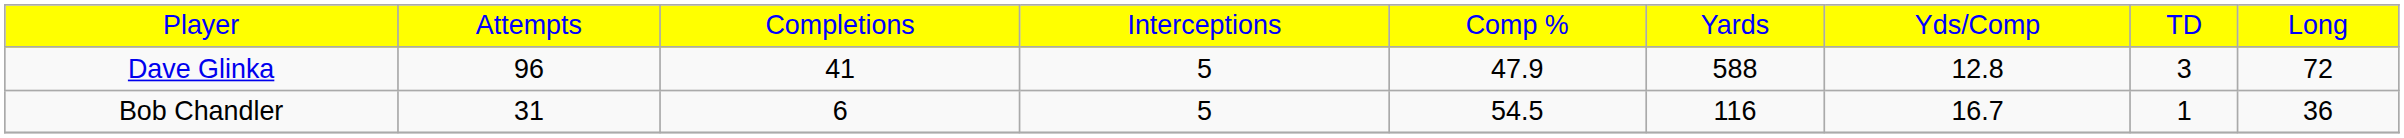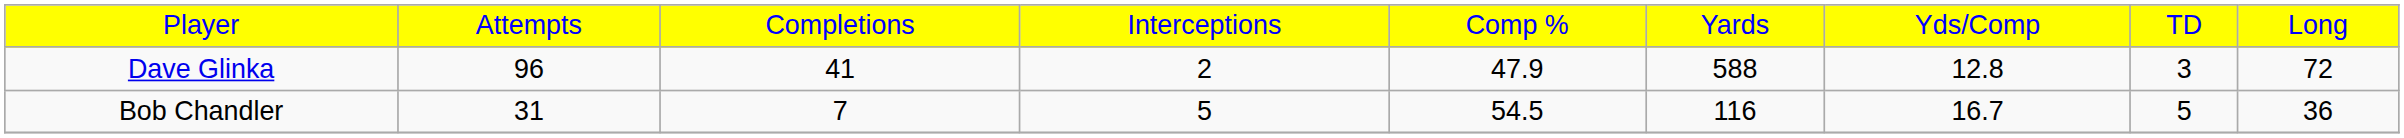Dave Glinka | column 4: 5 -> 2
Bob Chandler | column 3: 6 -> 7
Bob Chandler | column 8: 1 -> 5
